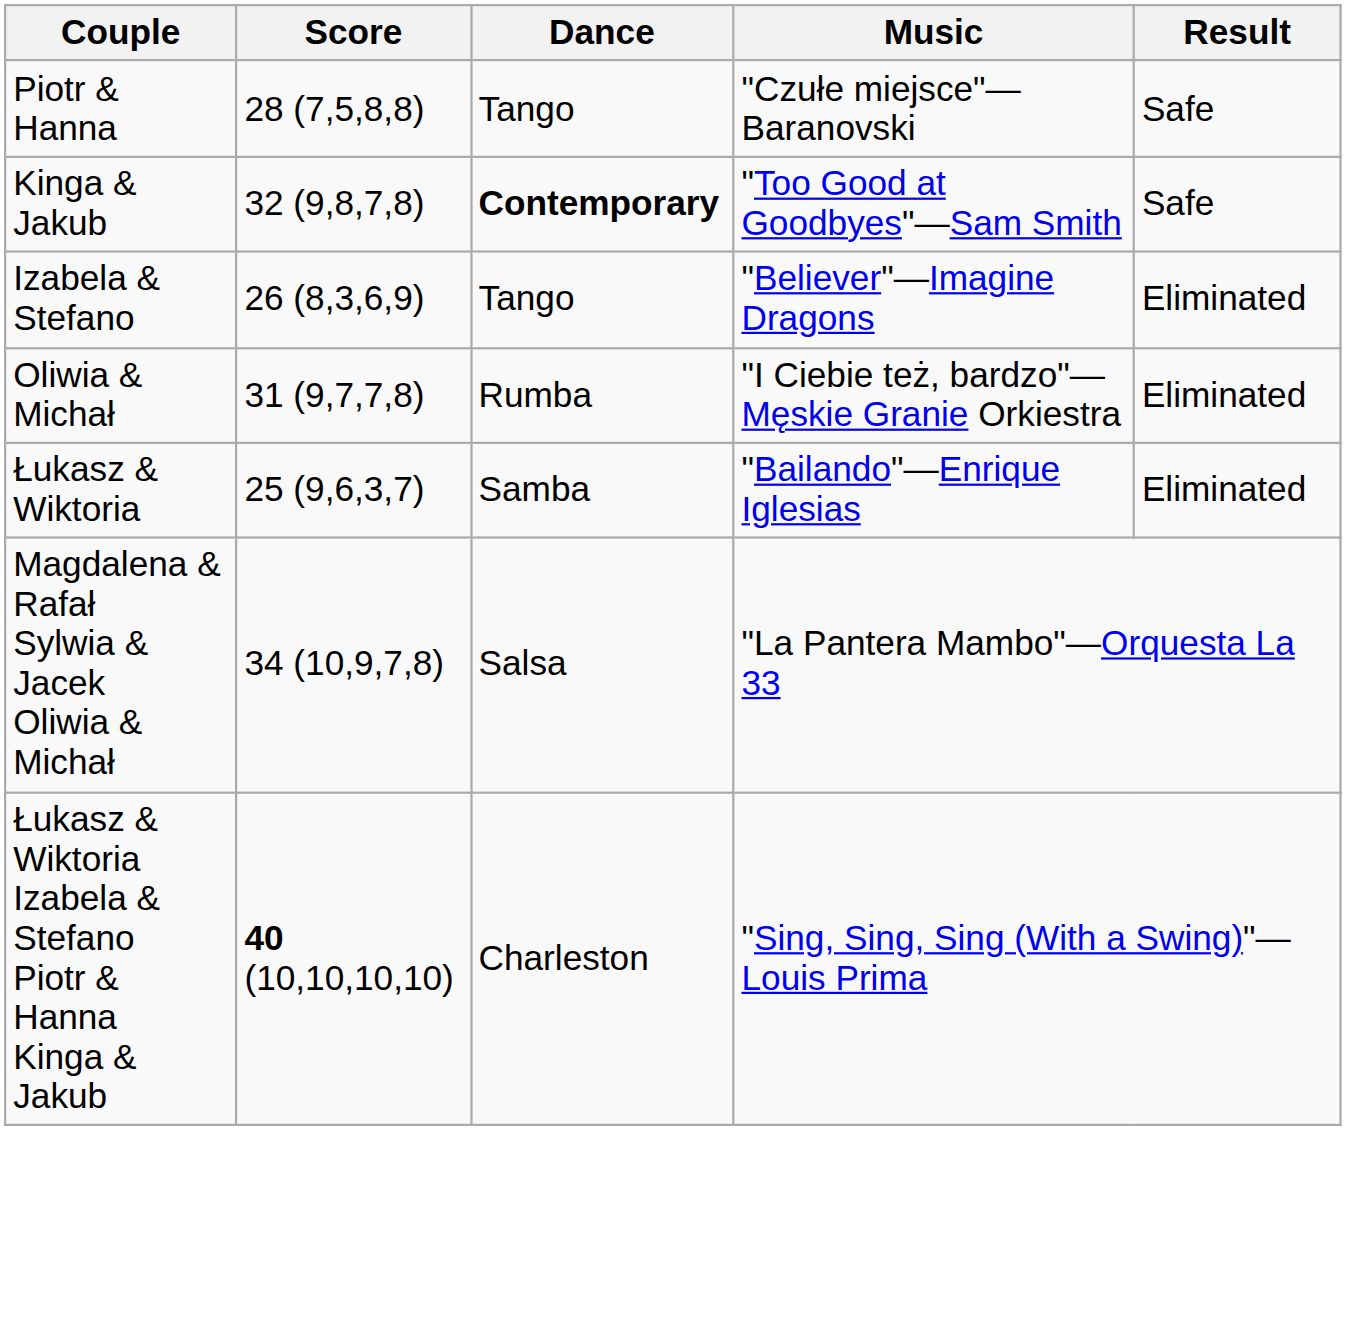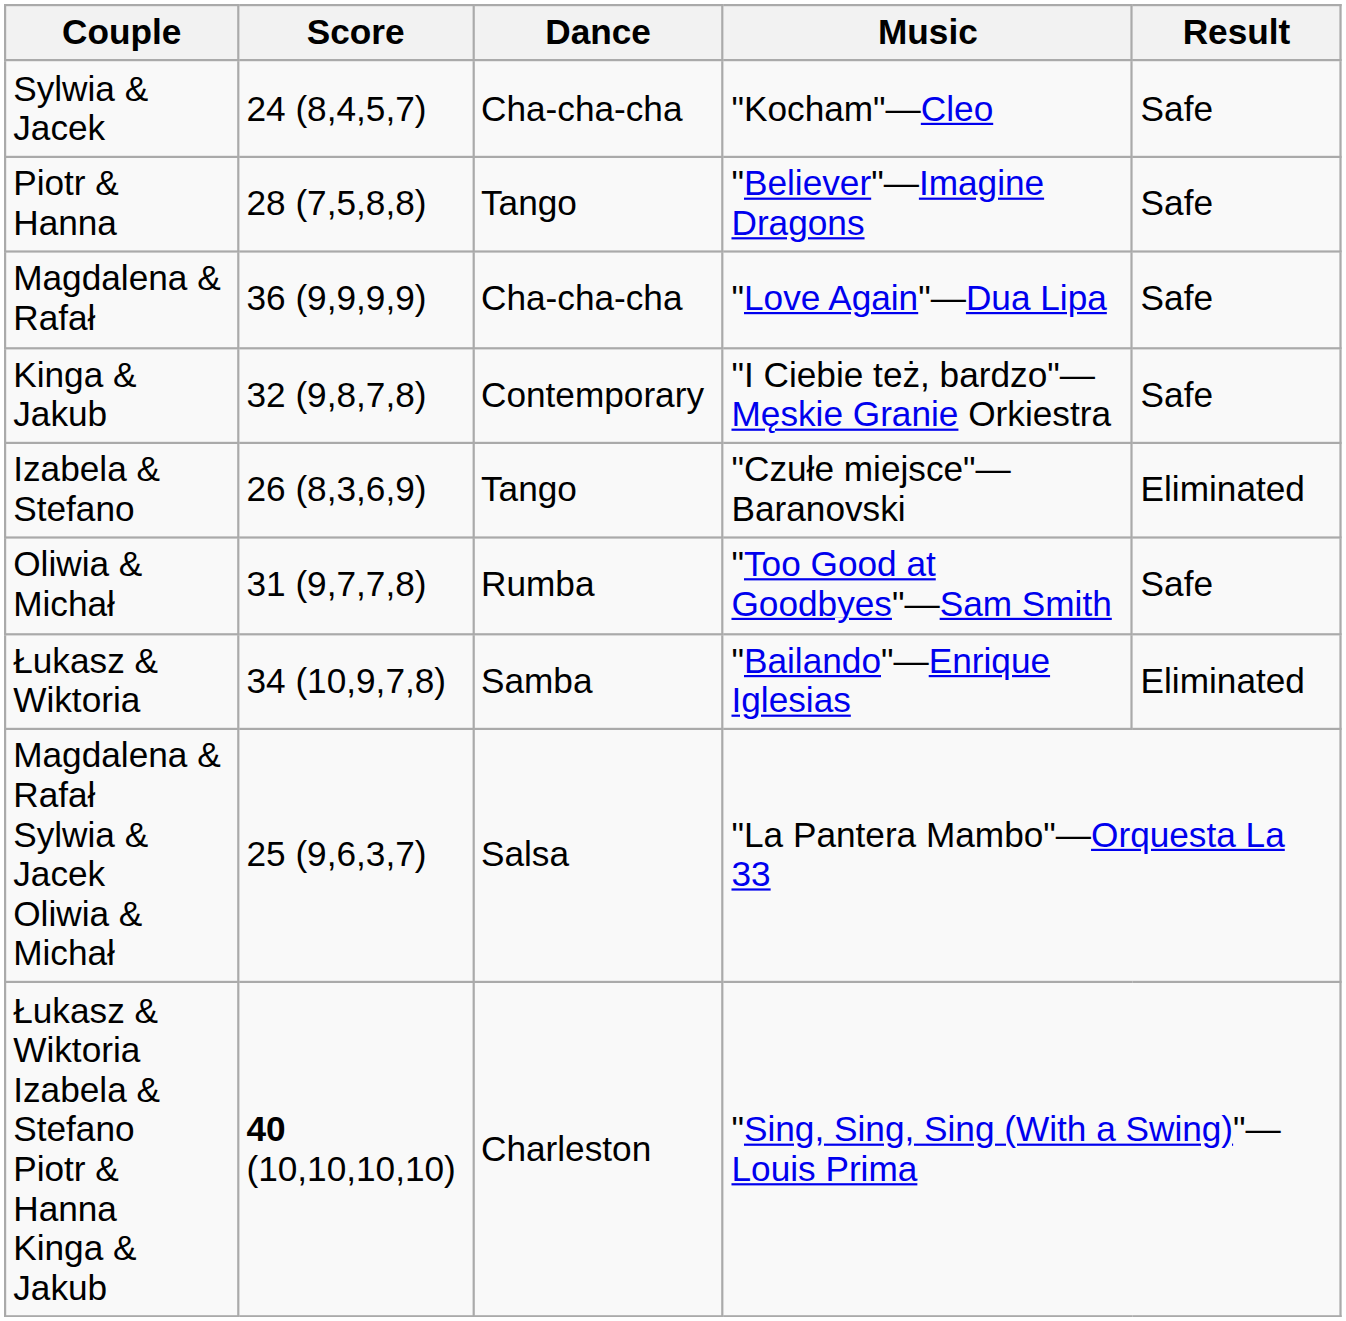+ row: Sylwia & Jacek | 24 (8,4,5,7) | Cha-cha-cha | "Kocham"—Cleo | Safe
Piotr & Hanna | Music: "Czułe miejsce"—Baranovski -> "Believer"—Imagine Dragons
+ row: Magdalena & Rafał | 36 (9,9,9,9) | Cha-cha-cha | "Love Again"—Dua Lipa | Safe
Kinga & Jakub | Dance: bold -> normal
Kinga & Jakub | Music: "Too Good at Goodbyes"—Sam Smith -> "I Ciebie też, bardzo"—Męskie Granie Orkiestra
Izabela & Stefano | Music: "Believer"—Imagine Dragons -> "Czułe miejsce"—Baranovski
Oliwia & Michał | Music: "I Ciebie też, bardzo"—Męskie Granie Orkiestra -> "Too Good at Goodbyes"—Sam Smith
Oliwia & Michał | Result: Eliminated -> Safe
Łukasz & Wiktoria | Score: 25 (9,6,3,7) -> 34 (10,9,7,8)
Magdalena & Rafał Sylwia & Jacek Oliwia & Michał | Score: 34 (10,9,7,8) -> 25 (9,6,3,7)
